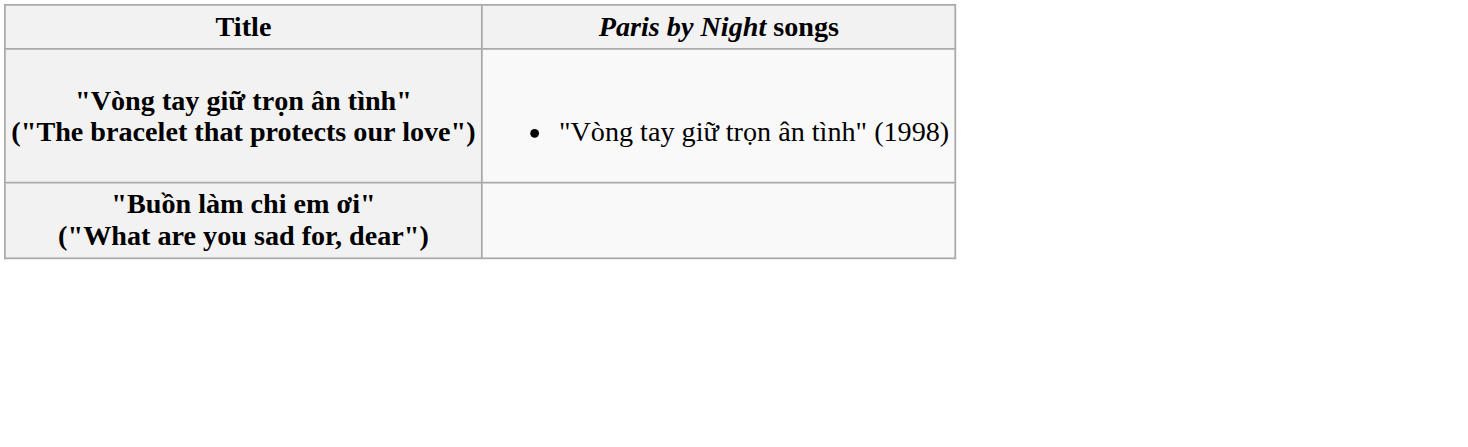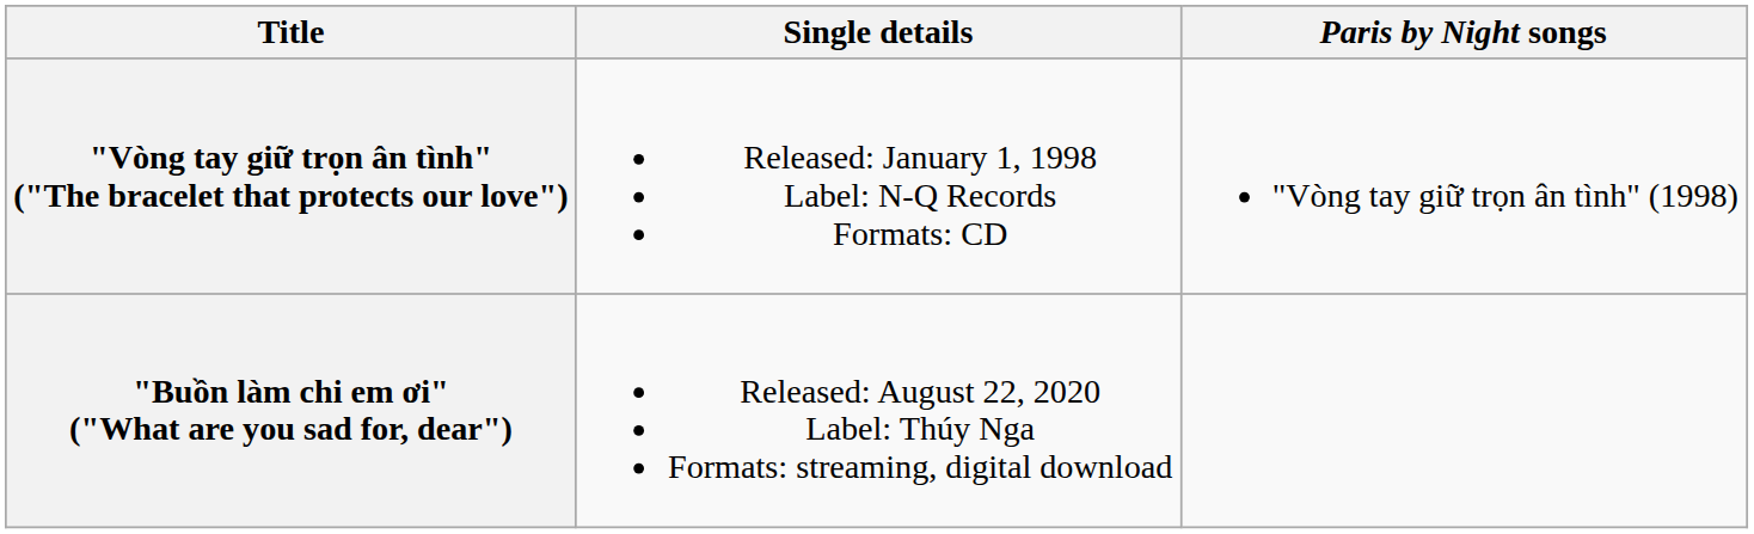+ column: Single details | Released: January 1, 1998 Label: N-Q Records Formats: CD | Released: August 22, 2020 Label: Thúy Nga Formats: streaming, digital download
